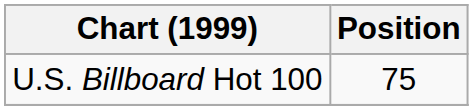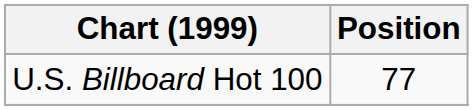U.S. Billboard Hot 100 | Position: 75 -> 77
